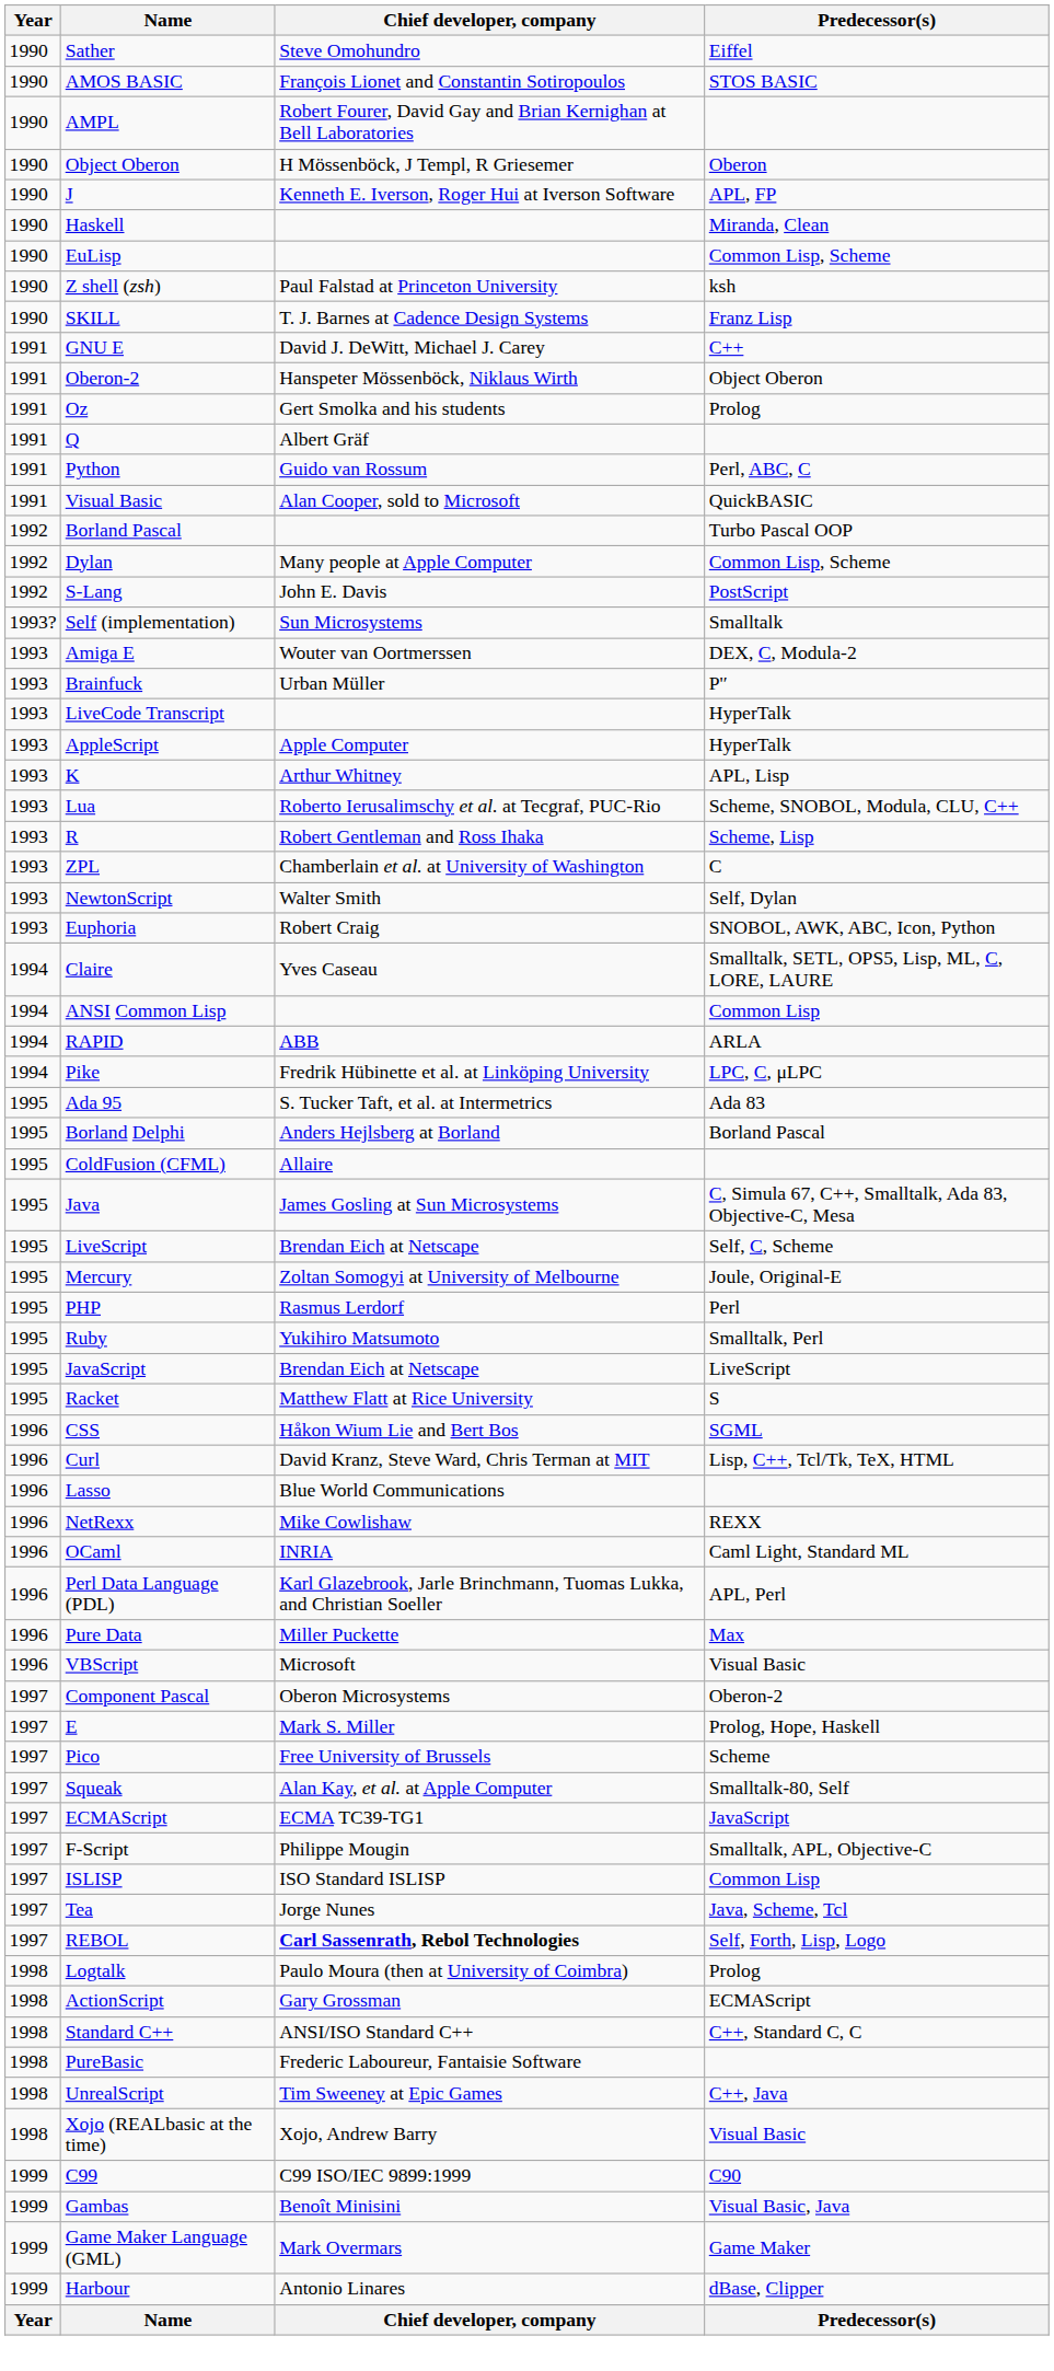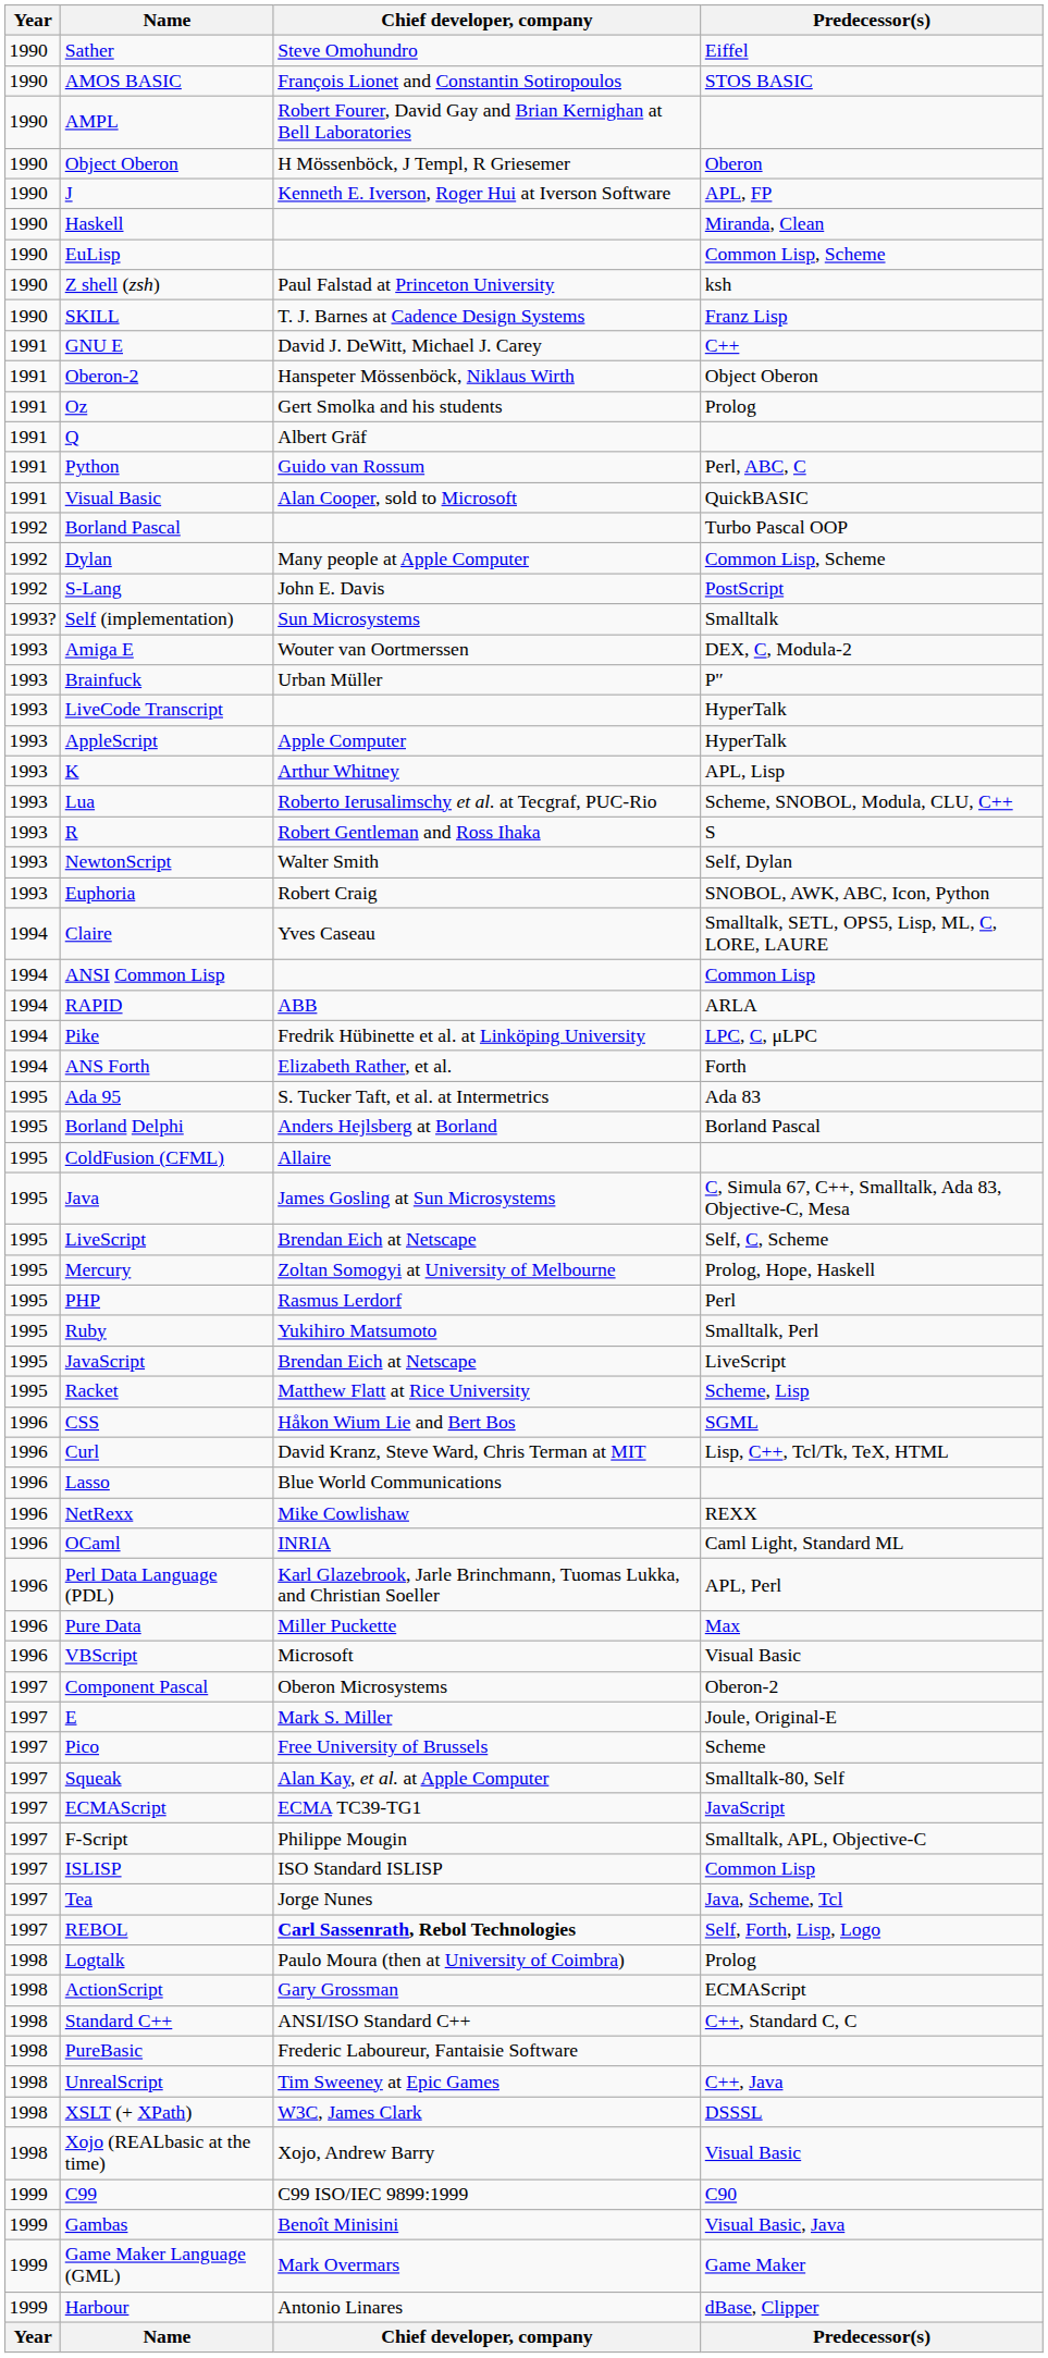R | Predecessor(s): Scheme, Lisp -> S
- row: 1993 | ZPL | Chamberlain et al. at University of Washington | C
+ row: 1994 | ANS Forth | Elizabeth Rather, et al. | Forth
Mercury | Predecessor(s): Joule, Original-E -> Prolog, Hope, Haskell
Racket | Predecessor(s): S -> Scheme, Lisp
E | Predecessor(s): Prolog, Hope, Haskell -> Joule, Original-E
+ row: 1998 | XSLT (+ XPath) | W3C, James Clark | DSSSL
